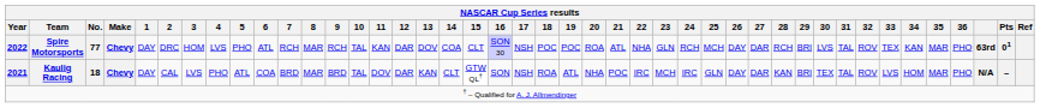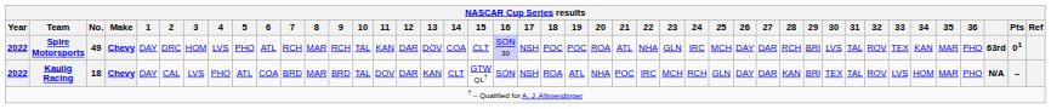Spire Motorsports | No.: 77 -> 49
Spire Motorsports | 24: RCH -> IRC
Kaulig Racing | Year: 2021 -> 2022
Kaulig Racing | 24: IRC -> RCH
